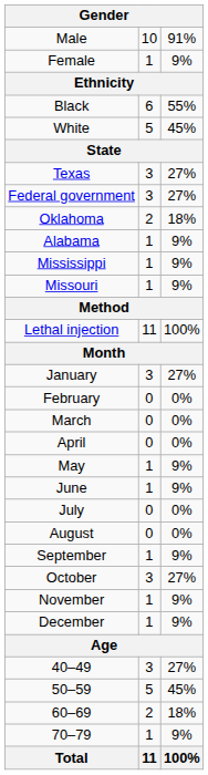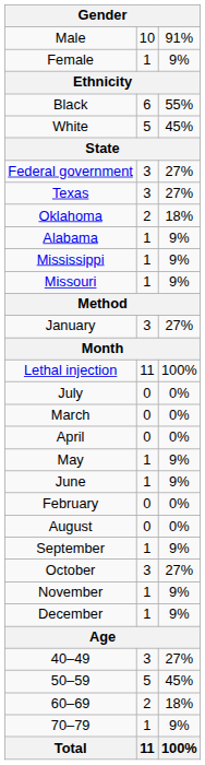rows swapped: Federal government <-> Texas
rows swapped: Lethal injection <-> January
rows swapped: February <-> July
